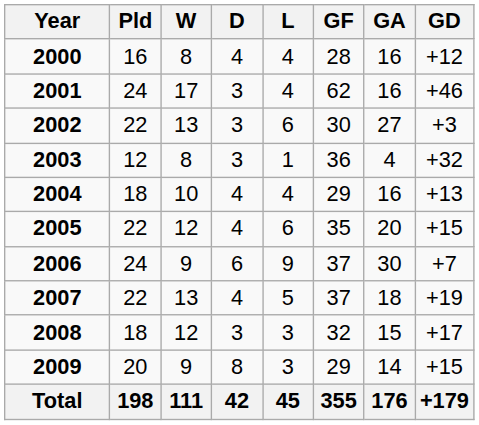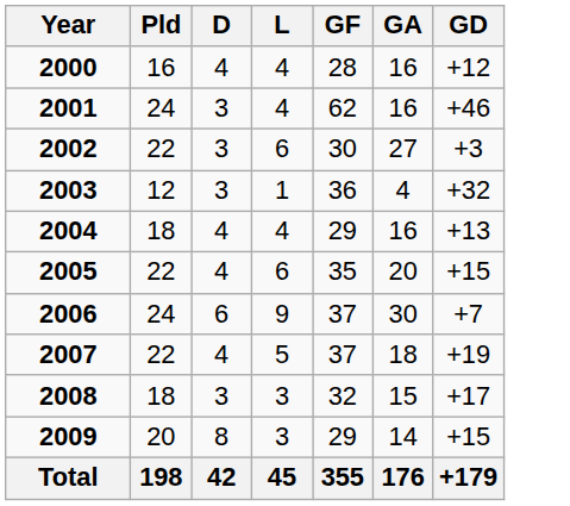- column: W | 8 | 17 | 13 | 8 | 10 | 12 | 9 | 13 | 12 | 9 | 111
